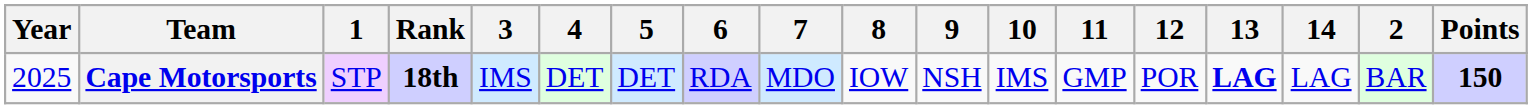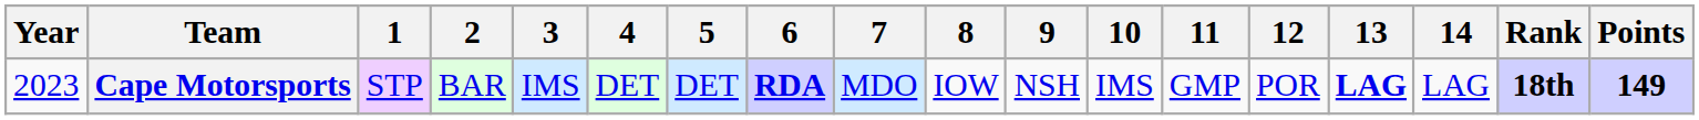columns swapped: 2 <-> Rank
Cape Motorsports | Year: 2025 -> 2023
Cape Motorsports | 6: normal -> bold
Cape Motorsports | Points: 150 -> 149
